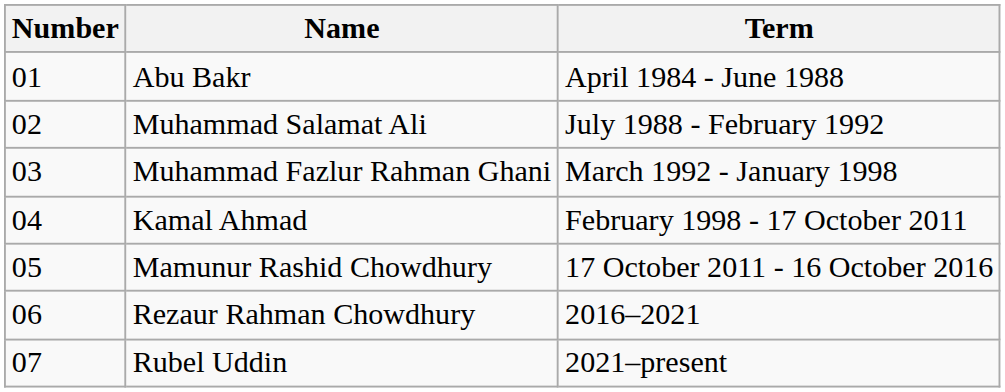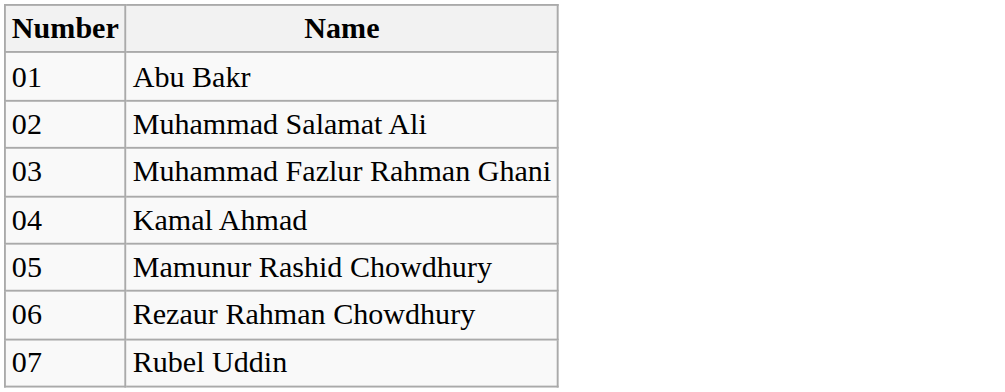- column: Term | April 1984 - June 1988 | July 1988 - February 1992 | March 1992 - January 1998 | February 1998 - 17 October 2011 | 17 October 2011 - 16 October 2016 | 2016–2021 | 2021–present
